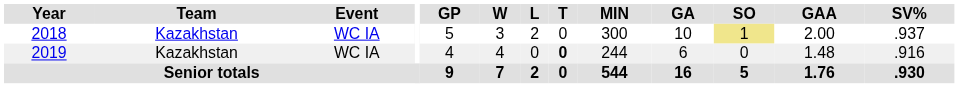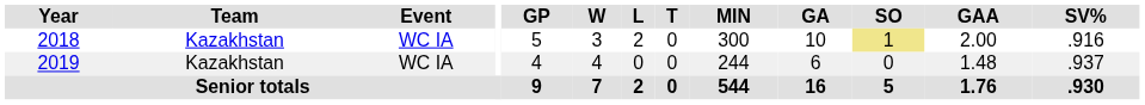2018 | SV%: .937 -> .916
2019 | T: bold -> normal
2019 | SV%: .916 -> .937
